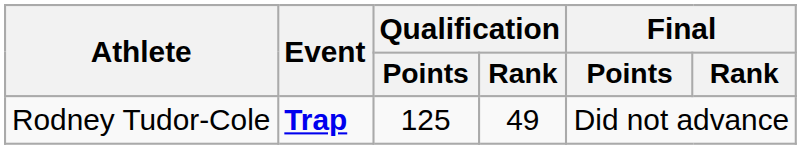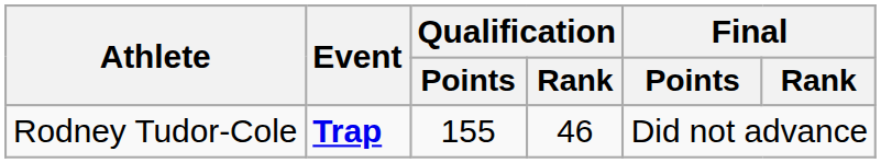Rodney Tudor-Cole | Qualification / Points: 125 -> 155
Rodney Tudor-Cole | Qualification / Rank: 49 -> 46
